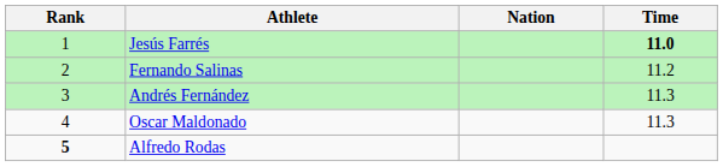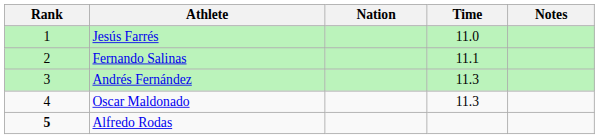+ column: Notes
Jesús Farrés | Time: bold -> normal
Fernando Salinas | Time: 11.2 -> 11.1
